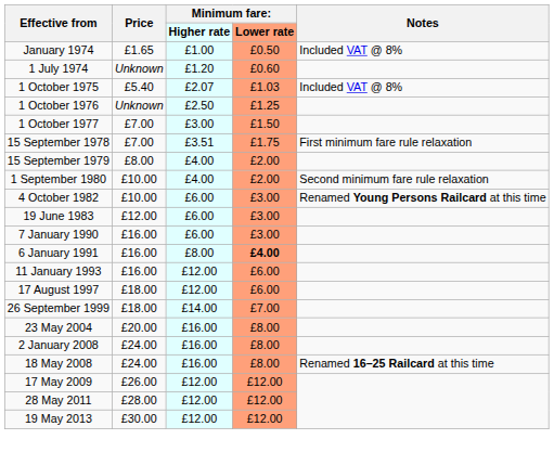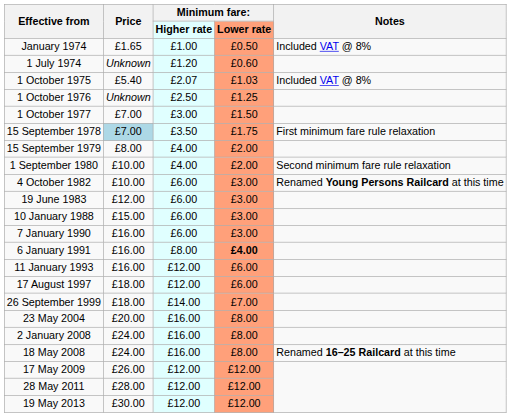15 September 1978 | Price: no background -> lightblue background
15 September 1978 | column 3: £3.51 -> £3.50
+ row: 10 January 1988 | £15.00 | £6.00 | £3.00
